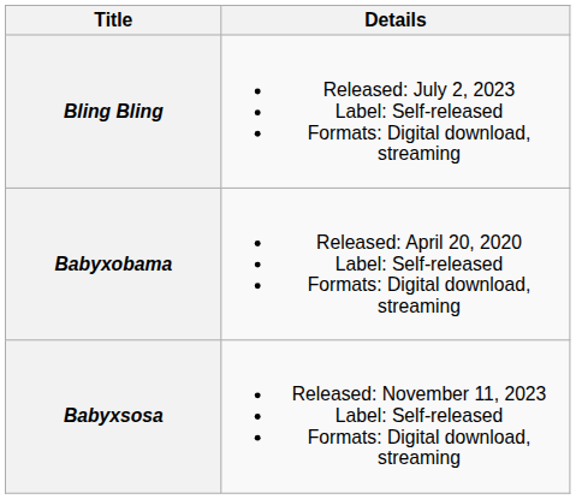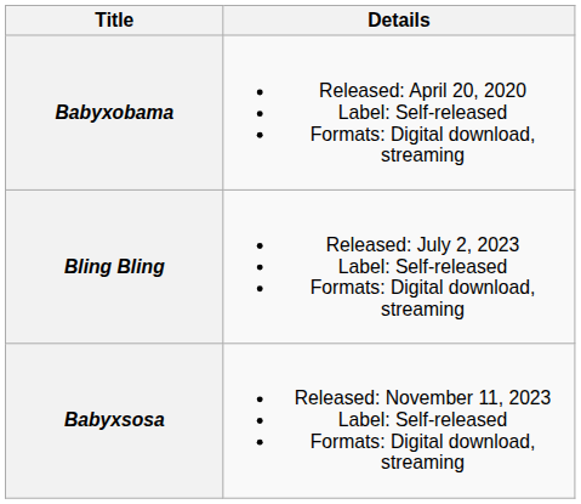rows swapped: Babyxobama <-> Bling Bling
